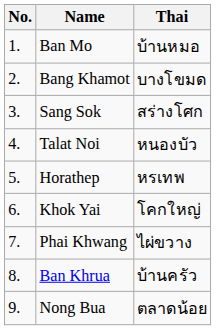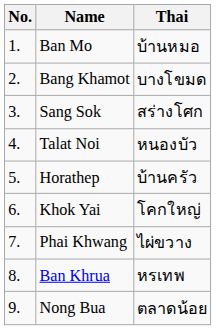Horathep | Thai: หรเทพ -> บ้านครัว
Ban Khrua | Thai: บ้านครัว -> หรเทพ
